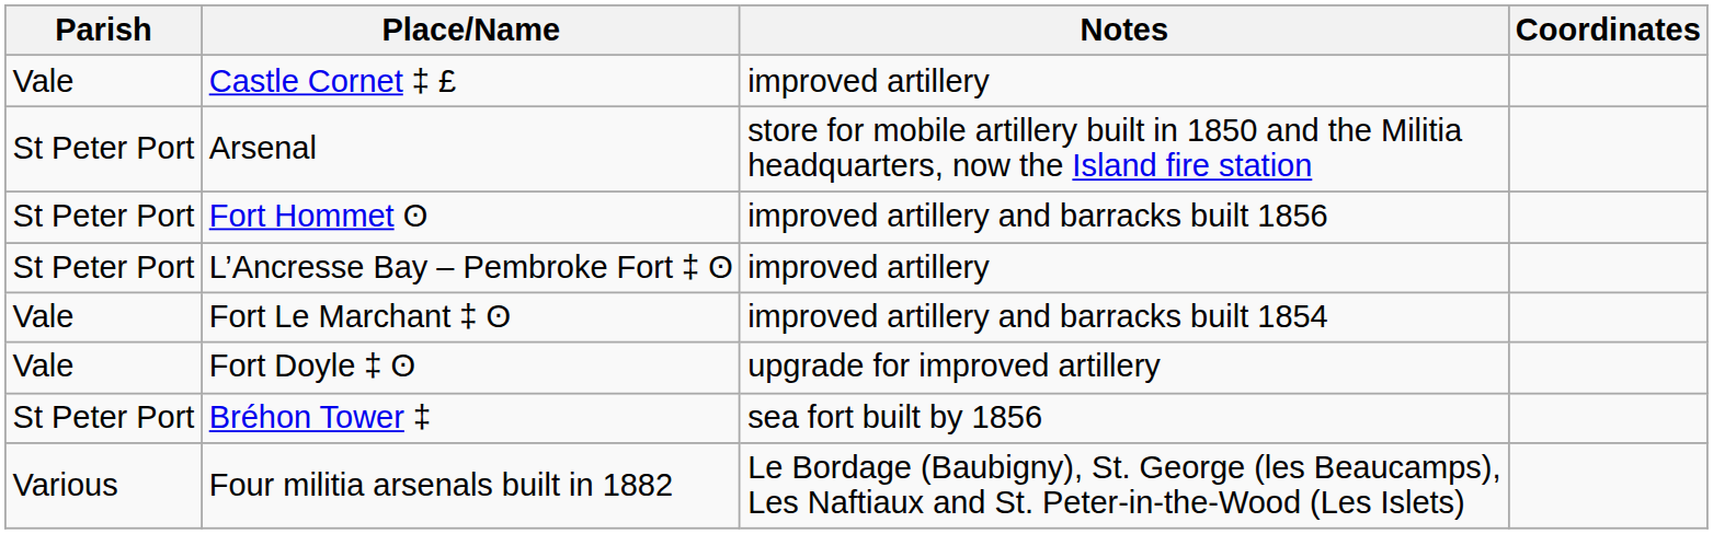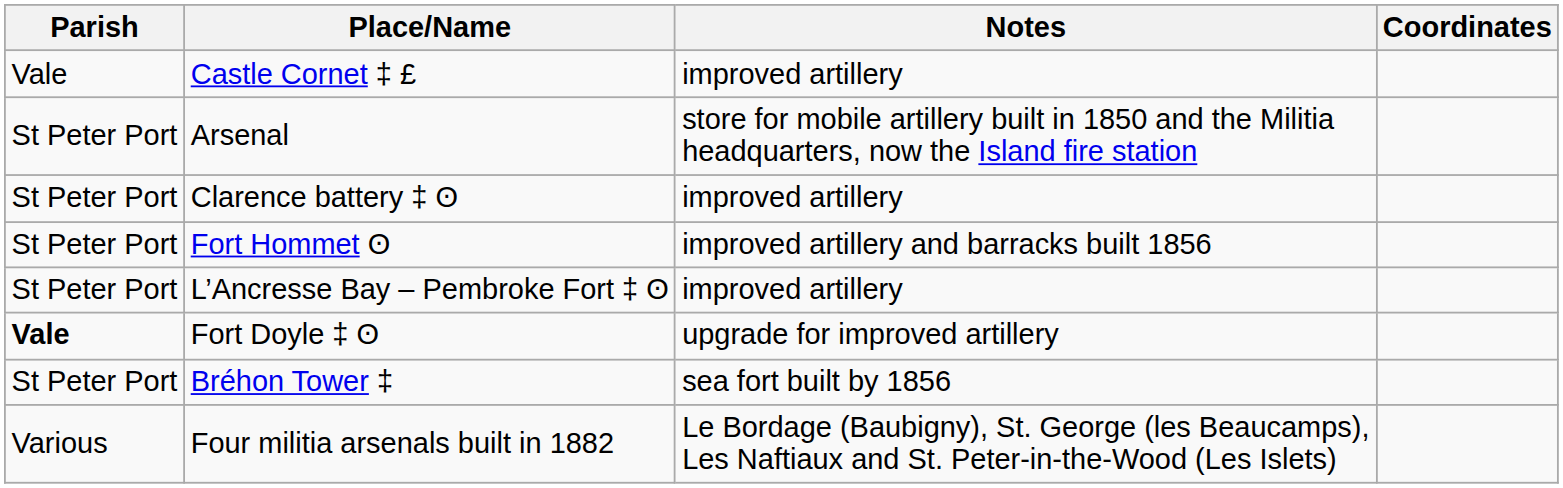+ row: St Peter Port | Clarence battery ‡ ʘ | improved artillery
- row: Vale | Fort Le Marchant ‡ ʘ | improved artillery and barracks built 1854
Fort Doyle ‡ ʘ | Parish: normal -> bold
